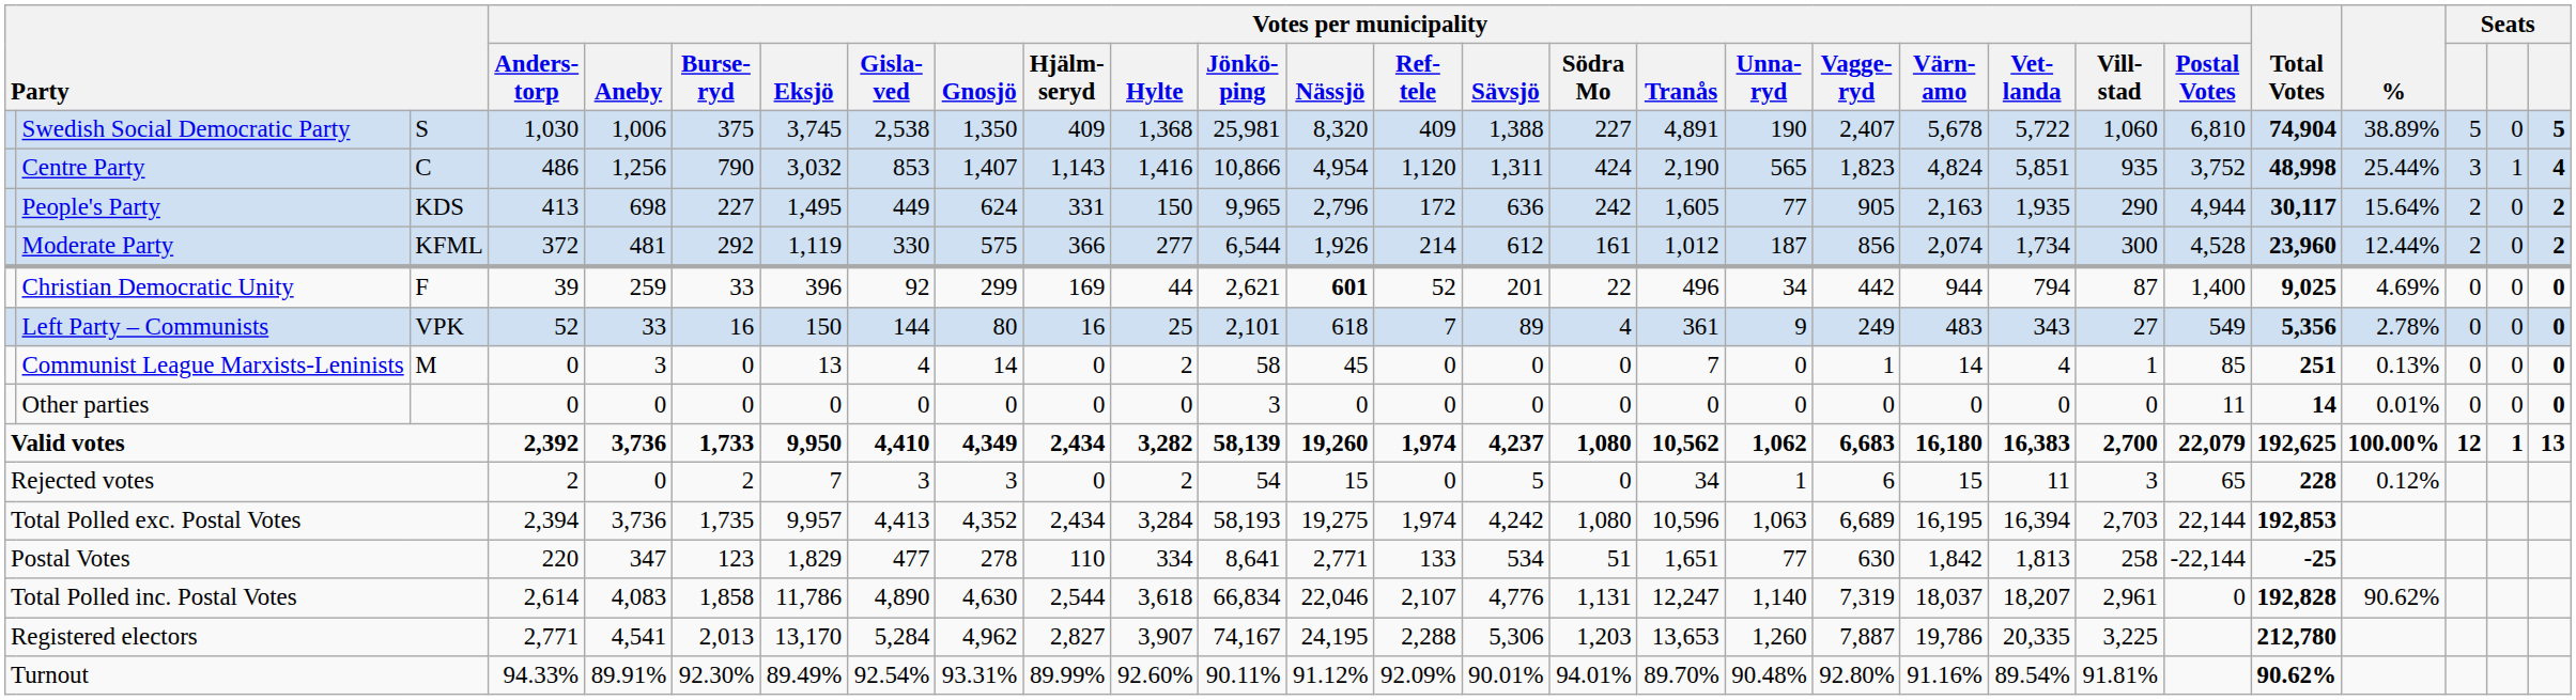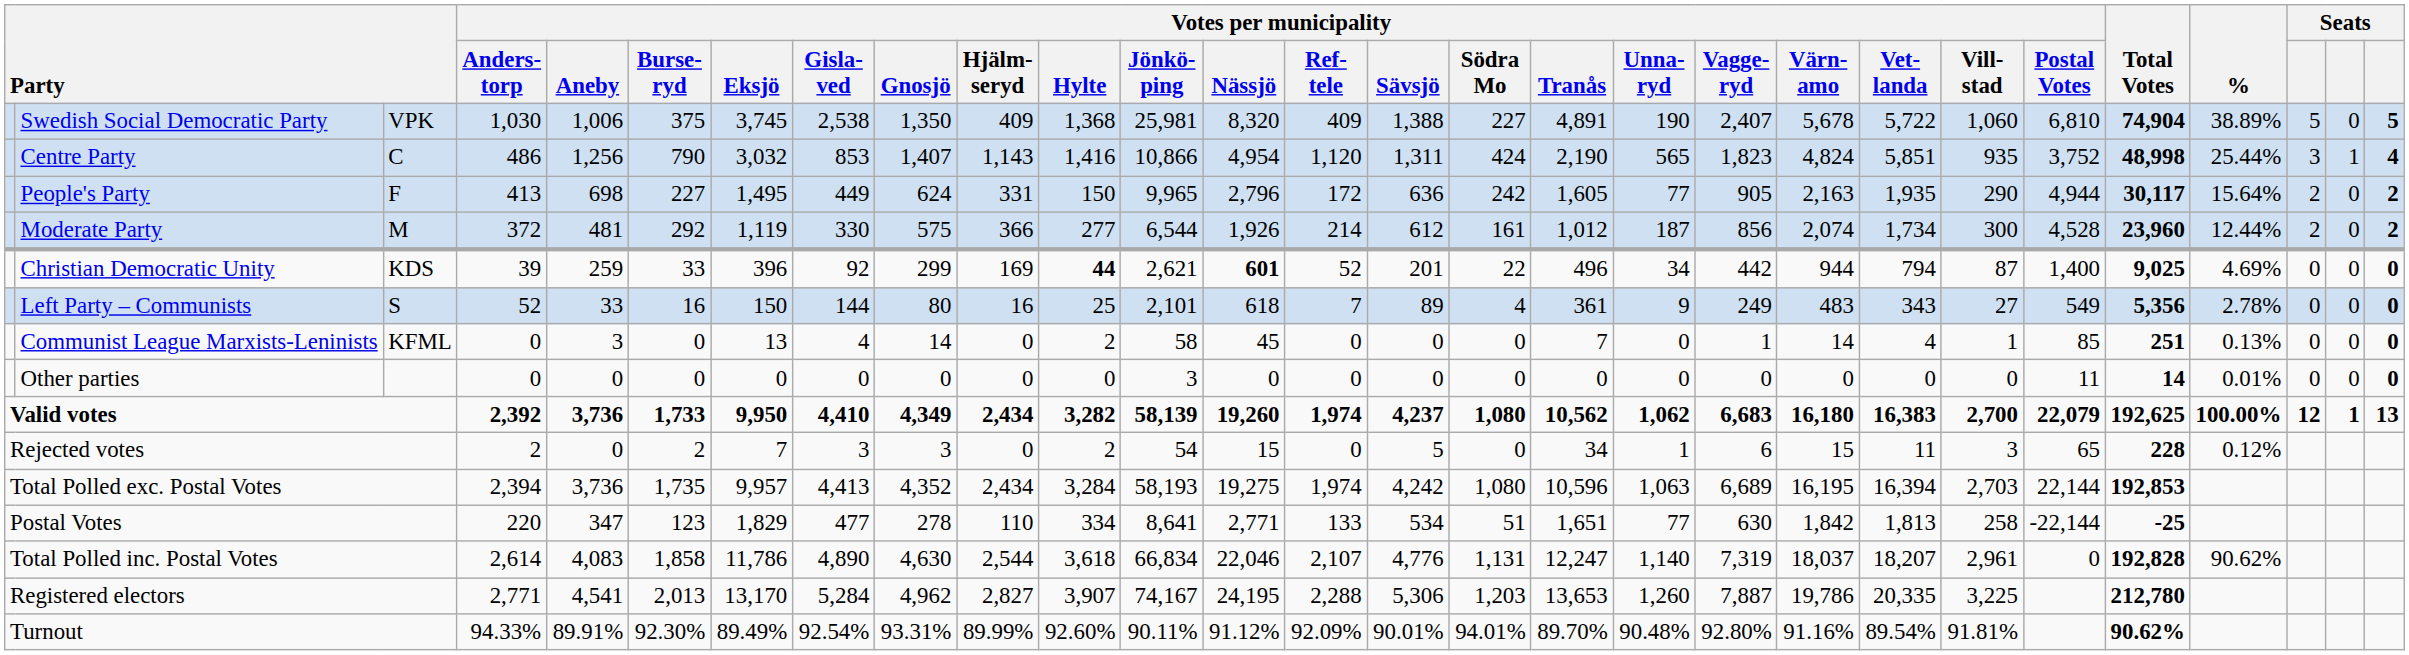Swedish Social Democratic Party | column 3: S -> VPK
People's Party | column 3: KDS -> F
Moderate Party | column 3: KFML -> M
Christian Democratic Unity | column 3: F -> KDS
Christian Democratic Unity | Votes per municipality / Hylte: normal -> bold
Left Party – Communists | column 3: VPK -> S
Communist League Marxists-Leninists | column 3: M -> KFML
